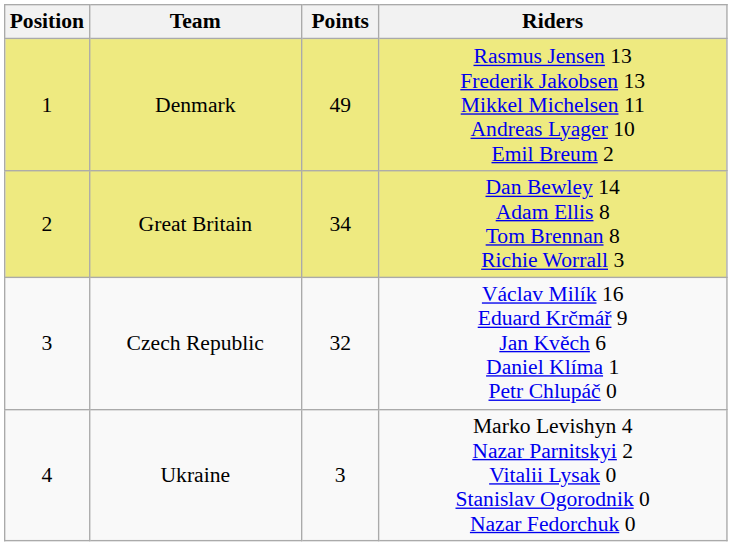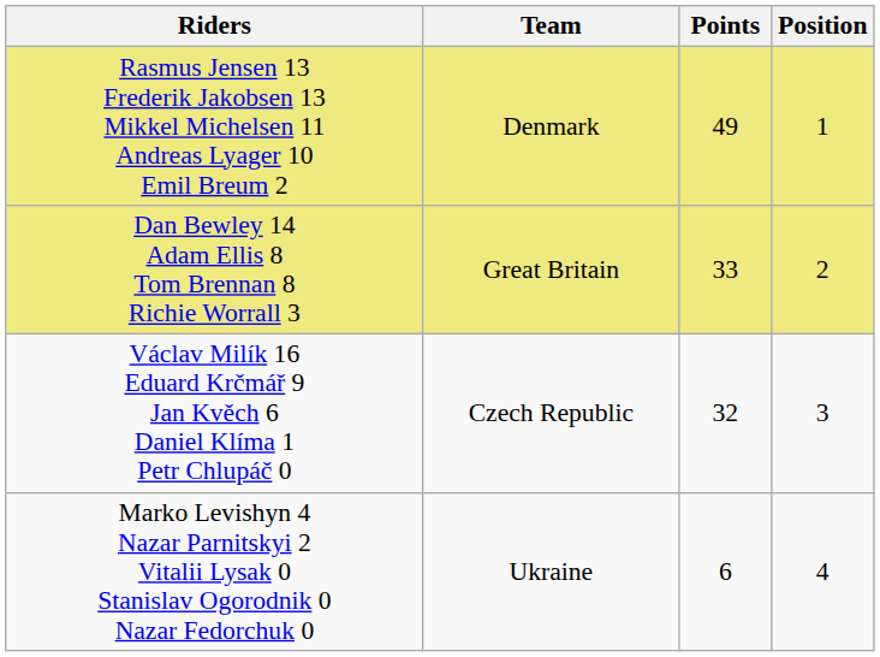columns swapped: Position <-> Riders
Great Britain | Points: 34 -> 33
Ukraine | Points: 3 -> 6
